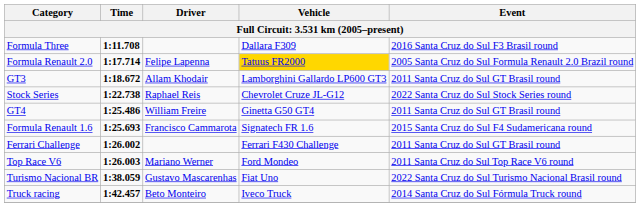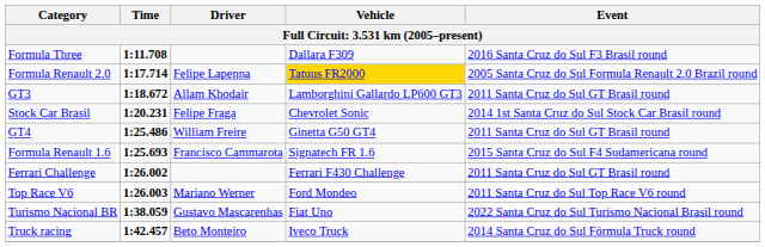+ row: Stock Car Brasil | 1:20.231 | Felipe Fraga | Chevrolet Sonic | 2014 1st Santa Cruz do Sul Stock Car Brasil round
- row: Stock Series | 1:22.738 | Raphael Reis | Chevrolet Cruze JL-G12 | 2022 Santa Cruz do Sul Stock Series round
